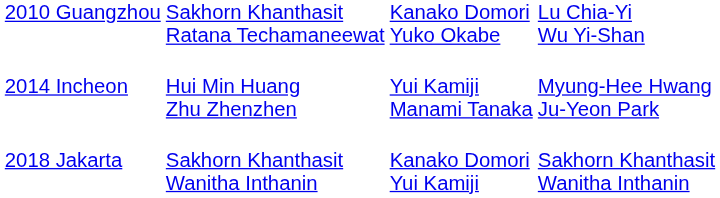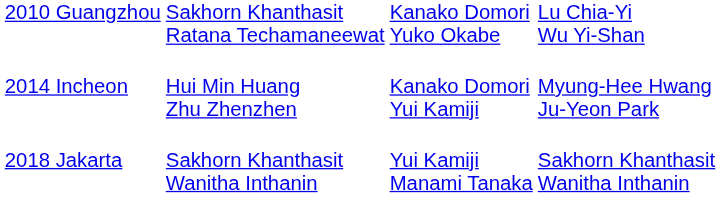2014 Incheon | column 3: Yui Kamiji Manami Tanaka -> Kanako Domori Yui Kamiji
2018 Jakarta | column 3: Kanako Domori Yui Kamiji -> Yui Kamiji Manami Tanaka
